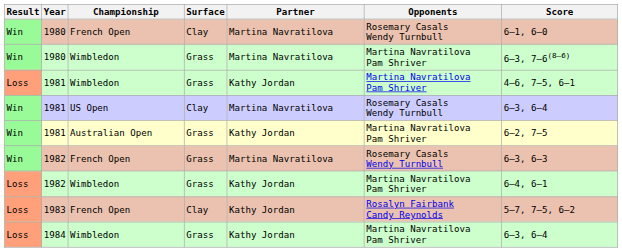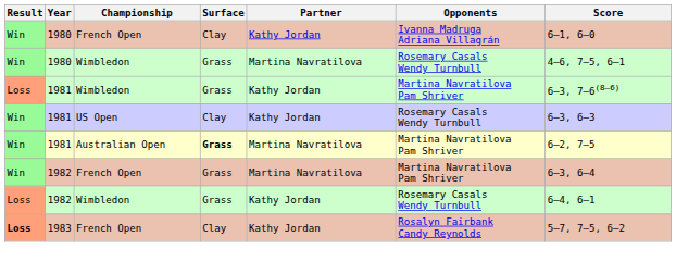1980 / French Open | Partner: Martina Navratilova -> Kathy Jordan
1980 / French Open | Opponents: Rosemary Casals Wendy Turnbull -> Ivanna Madruga Adriana Villagrán
1980 / Wimbledon | Opponents: Martina Navratilova Pam Shriver -> Rosemary Casals Wendy Turnbull
1980 / Wimbledon | Score: 6–3, 7–6(8–6) -> 4–6, 7–5, 6–1
1981 / Wimbledon | Score: 4–6, 7–5, 6–1 -> 6–3, 7–6(8–6)
1981 / US Open | Partner: Martina Navratilova -> Kathy Jordan
1981 / US Open | Score: 6–3, 6–4 -> 6–3, 6–3
1981 / Australian Open | Surface: normal -> bold
1981 / Australian Open | Partner: Kathy Jordan -> Martina Navratilova
1982 / French Open | Opponents: Rosemary Casals Wendy Turnbull -> Martina Navratilova Pam Shriver
1982 / French Open | Score: 6–3, 6–3 -> 6–3, 6–4
1982 / Wimbledon | Opponents: Martina Navratilova Pam Shriver -> Rosemary Casals Wendy Turnbull
1983 | Result: normal -> bold
- row: Loss | 1984 | Wimbledon | Grass | Kathy Jordan | Martina Navratilova Pam Shriver | 6–3, 6–4
